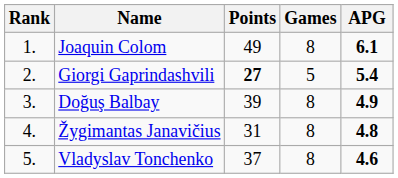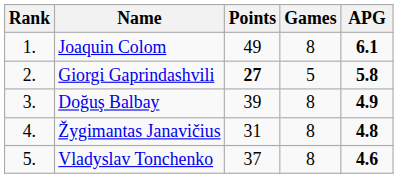Giorgi Gaprindashvili | APG: 5.4 -> 5.8
